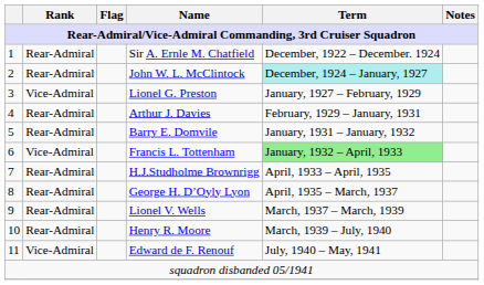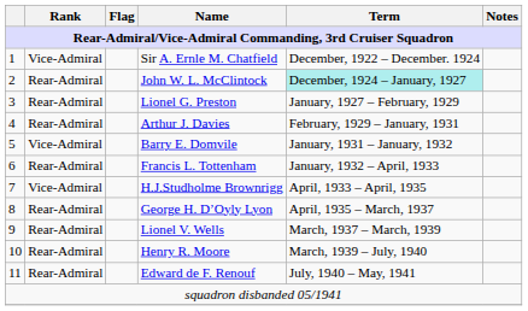Sir A. Ernle M. Chatfield | Rank: Rear-Admiral -> Vice-Admiral
Lionel G. Preston | Rank: Vice-Admiral -> Rear-Admiral
Barry E. Domvile | Rank: Rear-Admiral -> Vice-Admiral
Francis L. Tottenham | Rank: Vice-Admiral -> Rear-Admiral
Francis L. Tottenham | Term: lightgreen background -> no background
H.J.Studholme Brownrigg | Rank: Rear-Admiral -> Vice-Admiral
Edward de F. Renouf | Rank: Vice-Admiral -> Rear-Admiral
